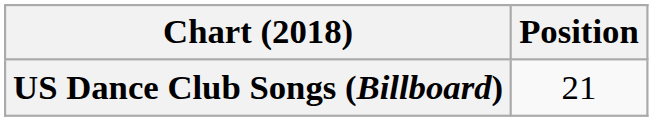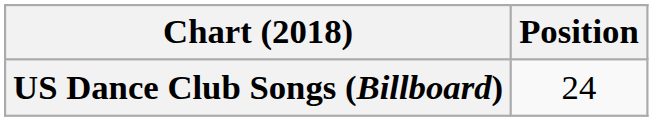US Dance Club Songs (Billboard) | Position: 21 -> 24
